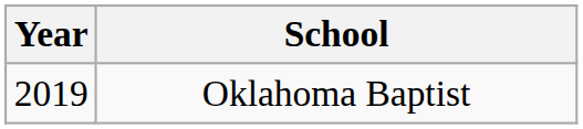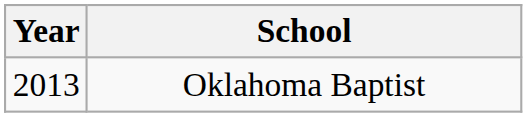Oklahoma Baptist | Year: 2019 -> 2013
